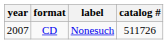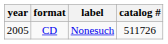CD | year: 2007 -> 2005
